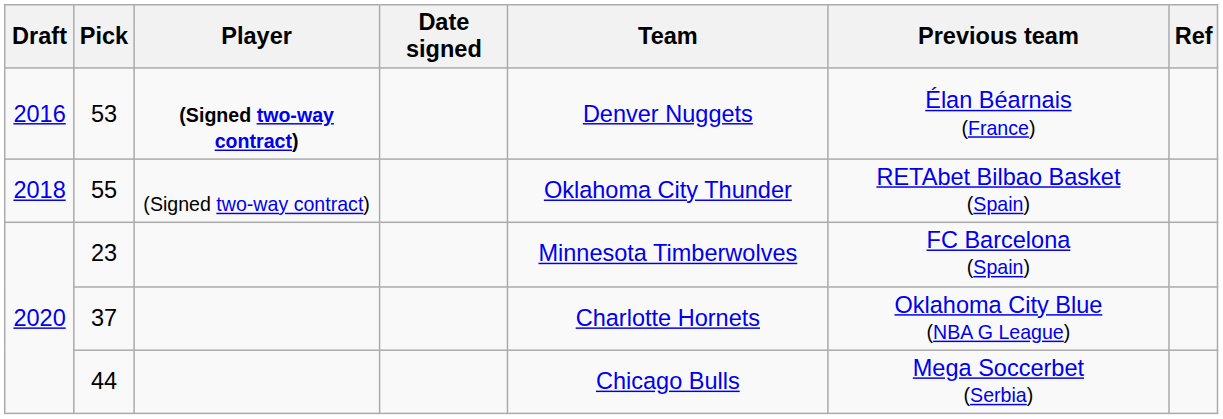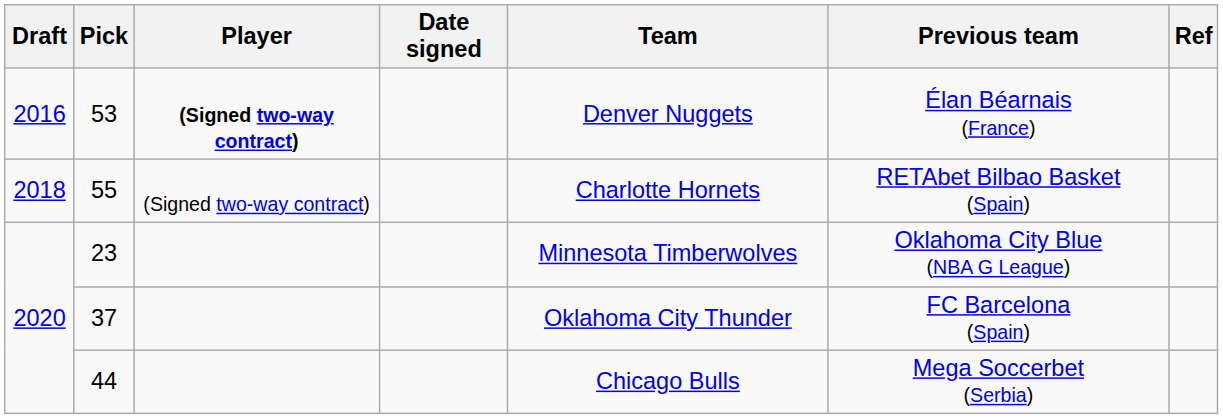55 | Team: Oklahoma City Thunder -> Charlotte Hornets
23 | Previous team: FC Barcelona (Spain) -> Oklahoma City Blue (NBA G League)
37 | Team: Charlotte Hornets -> Oklahoma City Thunder
37 | Previous team: Oklahoma City Blue (NBA G League) -> FC Barcelona (Spain)
